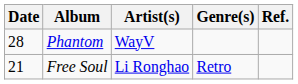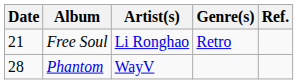rows swapped: Free Soul <-> Phantom
